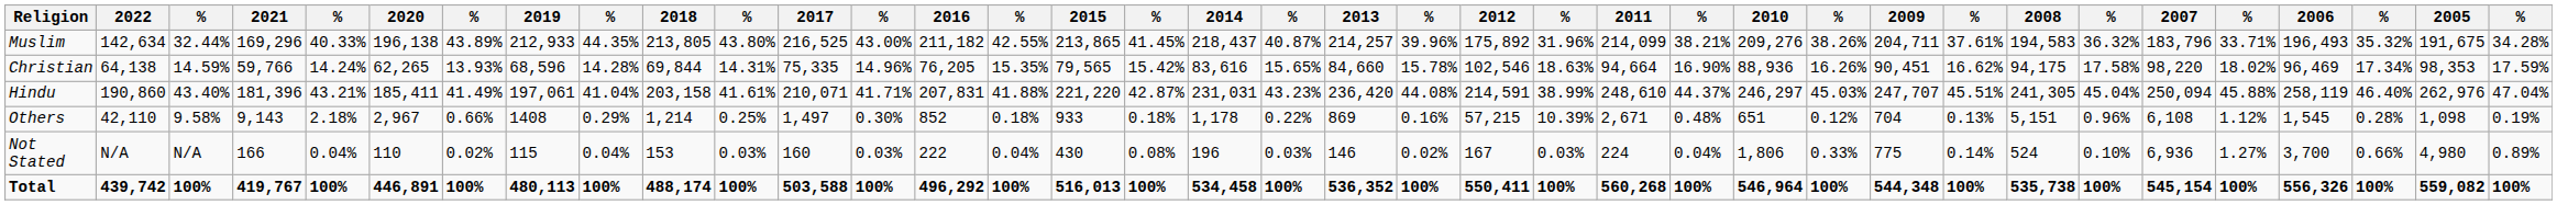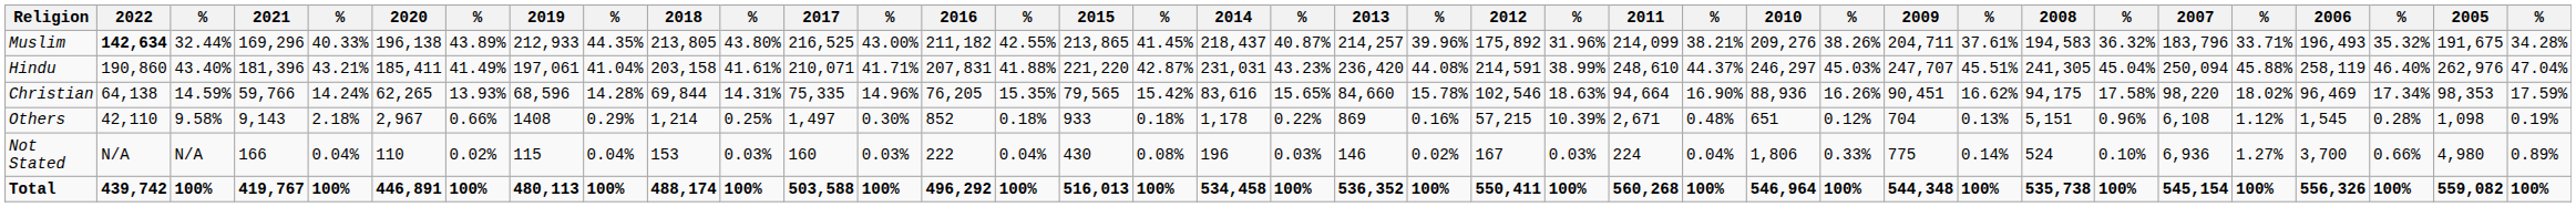Muslim | 2022: normal -> bold
rows swapped: Hindu <-> Christian
